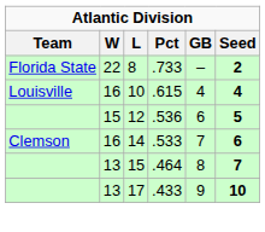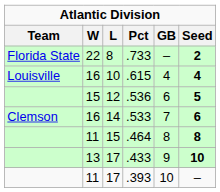.464 | W: 13 -> 11
.464 | Seed: 7 -> 8
+ row: 11 | 17 | .393 | 10 | –
